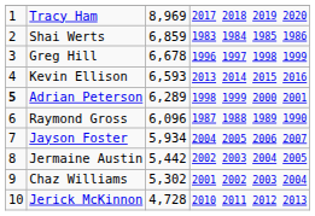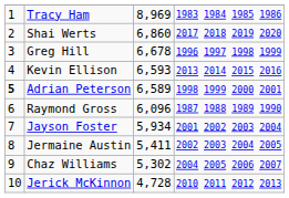Tracy Ham | column 4: 2017 2018 2019 2020 -> 1983 1984 1985 1986
Shai Werts | column 3: 6,859 -> 6,860
Shai Werts | column 4: 1983 1984 1985 1986 -> 2017 2018 2019 2020
Adrian Peterson | column 3: 6,289 -> 6,589
Jayson Foster | column 4: 2004 2005 2006 2007 -> 2001 2002 2003 2004
Jermaine Austin | column 3: 5,442 -> 5,411
Chaz Williams | column 4: 2001 2002 2003 2004 -> 2004 2005 2006 2007
